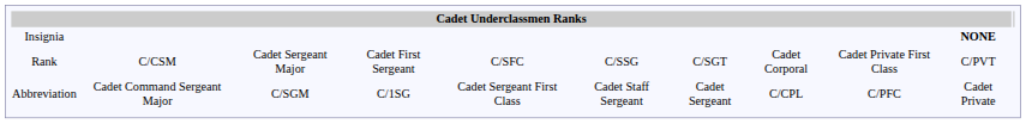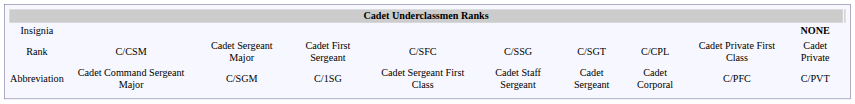Rank | column 8: Cadet Corporal -> C/CPL
Rank | column 10: C/PVT -> Cadet Private
Abbreviation | column 8: C/CPL -> Cadet Corporal
Abbreviation | column 10: Cadet Private -> C/PVT
